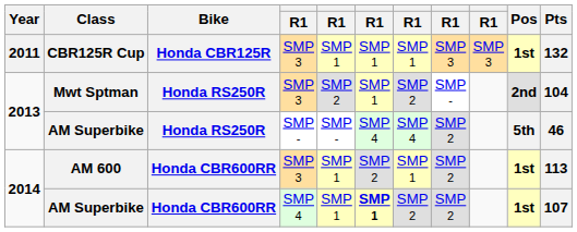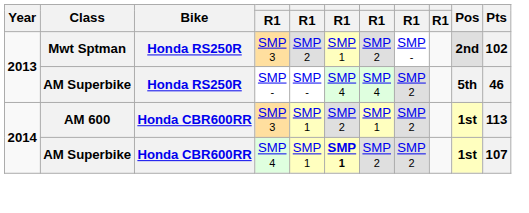- row: 2011 | CBR125R Cup | Honda CBR125R | SMP 3 | SMP 1 | SMP 1 | SMP 1 | SMP 3 | SMP 3 | 1st | 132
Mwt Sptman | Pts: 104 -> 102
